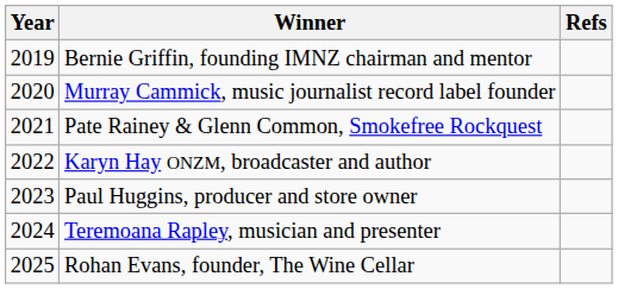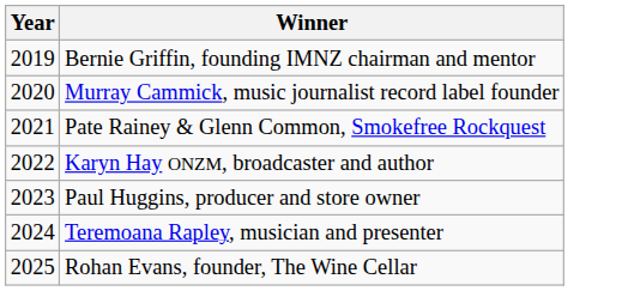- column: Refs
